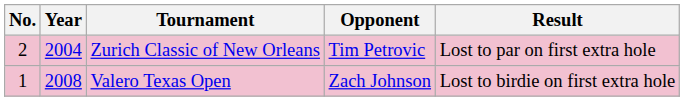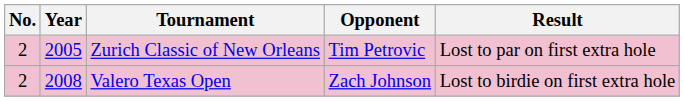Zurich Classic of New Orleans | Year: 2004 -> 2005
Valero Texas Open | No.: 1 -> 2
